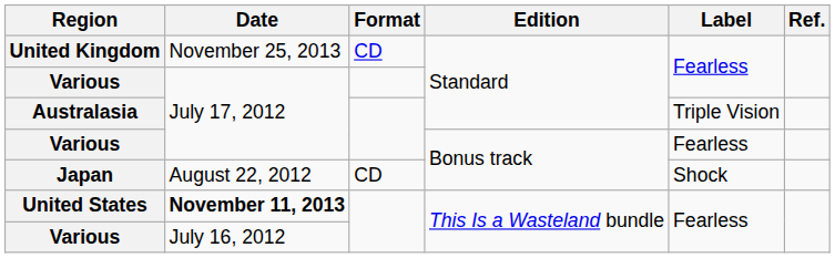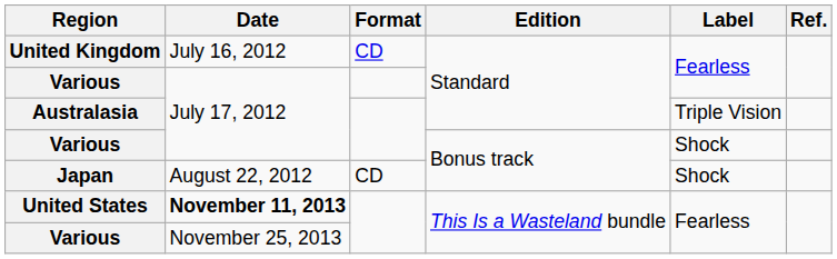United Kingdom | Date: November 25, 2013 -> July 16, 2012
Various / Bonus track | Label: Fearless -> Shock
Various / This Is a Wasteland bundle | Date: July 16, 2012 -> November 25, 2013
